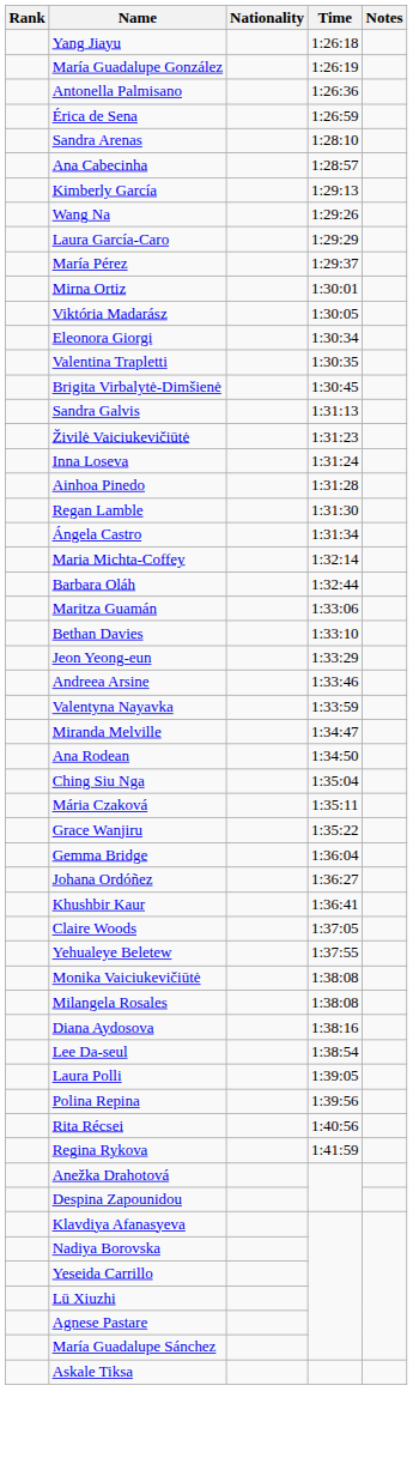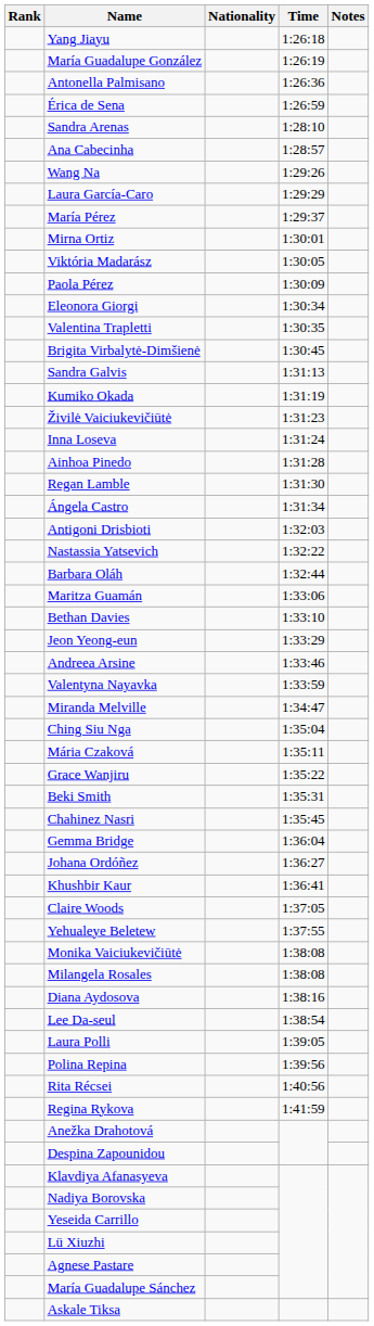- row: Kimberly García | 1:29:13
+ row: Paola Pérez | 1:30:09
+ row: Kumiko Okada | 1:31:19
+ row: Antigoni Drisbioti | 1:32:03
- row: Maria Michta-Coffey | 1:32:14
+ row: Nastassia Yatsevich | 1:32:22
- row: Ana Rodean | 1:34:50
+ row: Beki Smith | 1:35:31
+ row: Chahinez Nasri | 1:35:45
